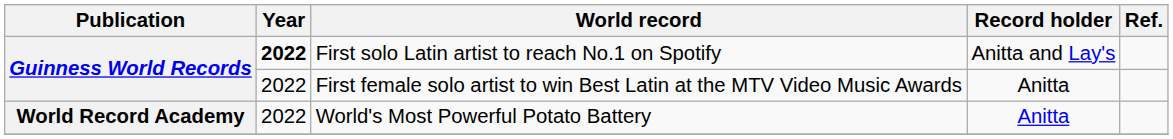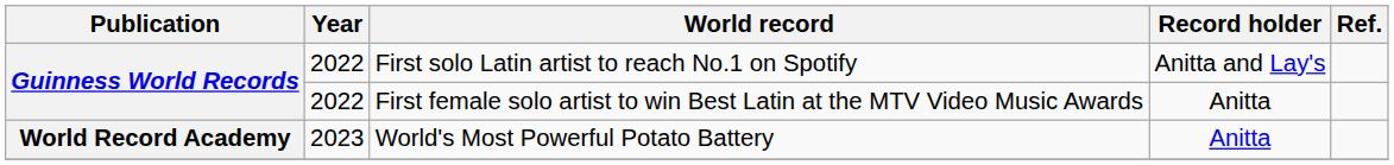First solo Latin artist to reach No.1 on Spotify | Year: bold -> normal
World's Most Powerful Potato Battery | Year: 2022 -> 2023
